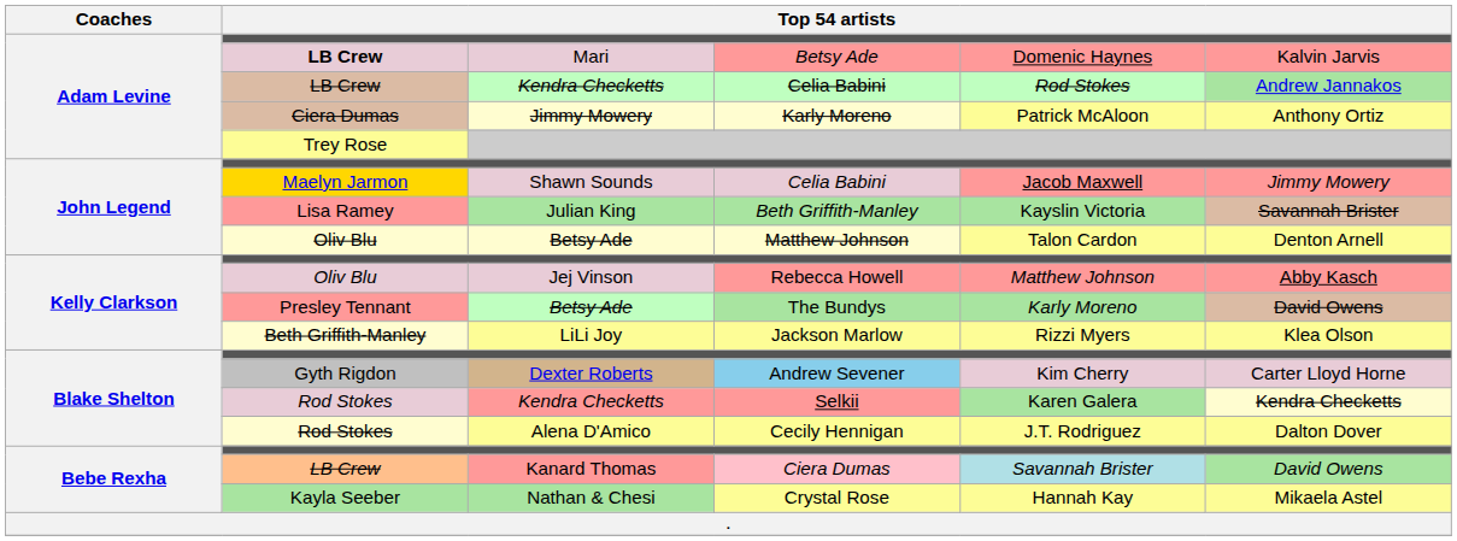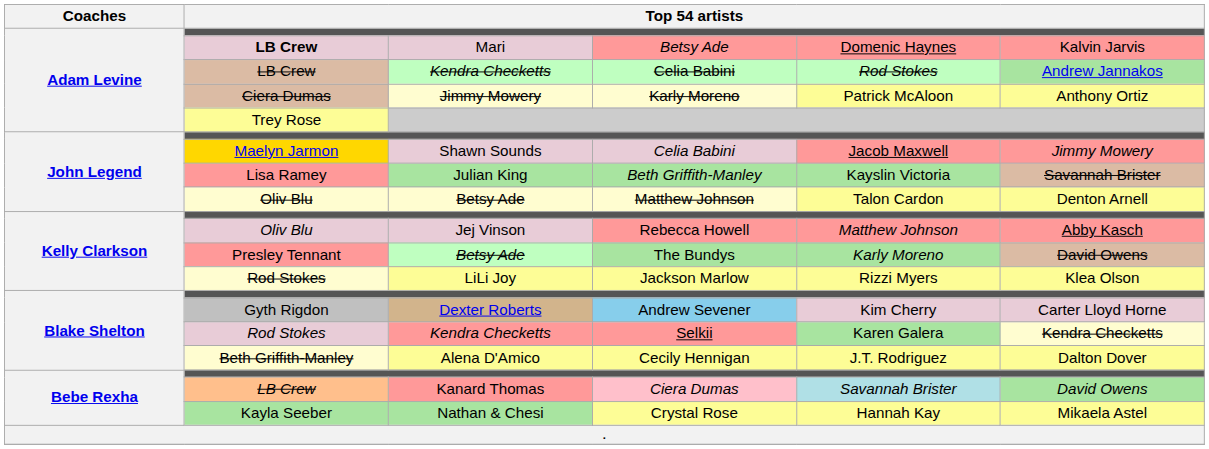Jackson Marlow | column 2: Beth Griffith-Manley -> Rod Stokes
Cecily Hennigan | column 2: Rod Stokes -> Beth Griffith-Manley
